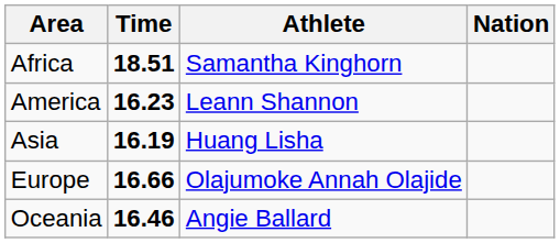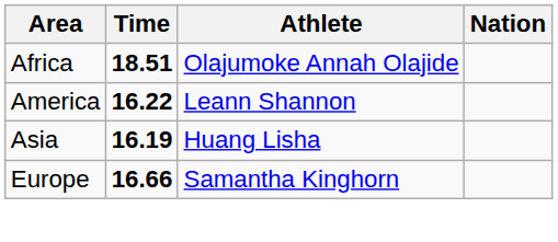Africa | Athlete: Samantha Kinghorn -> Olajumoke Annah Olajide
America | Time: 16.23 -> 16.22
Europe | Athlete: Olajumoke Annah Olajide -> Samantha Kinghorn
- row: Oceania | 16.46 | Angie Ballard
